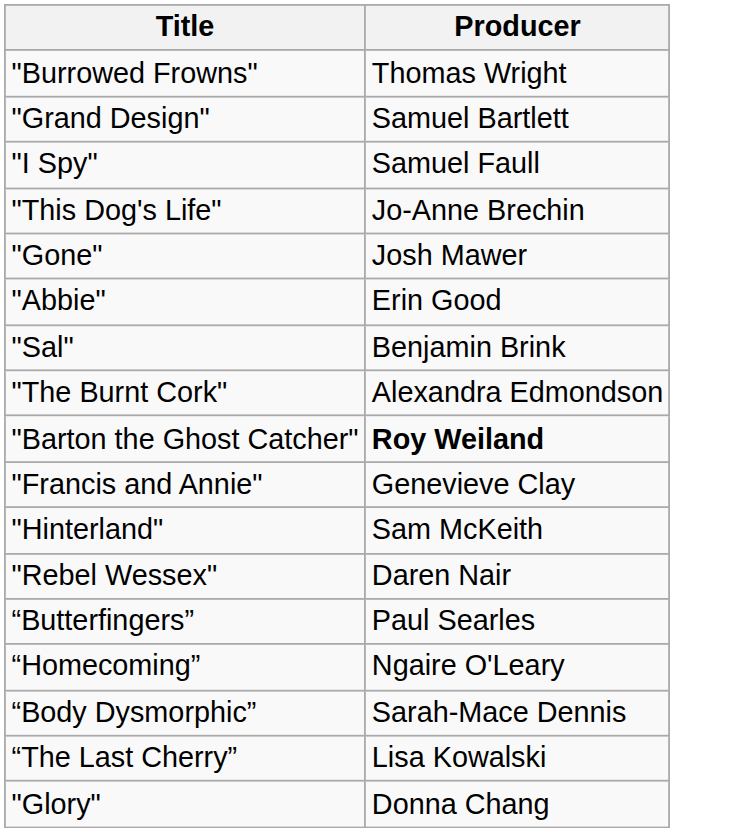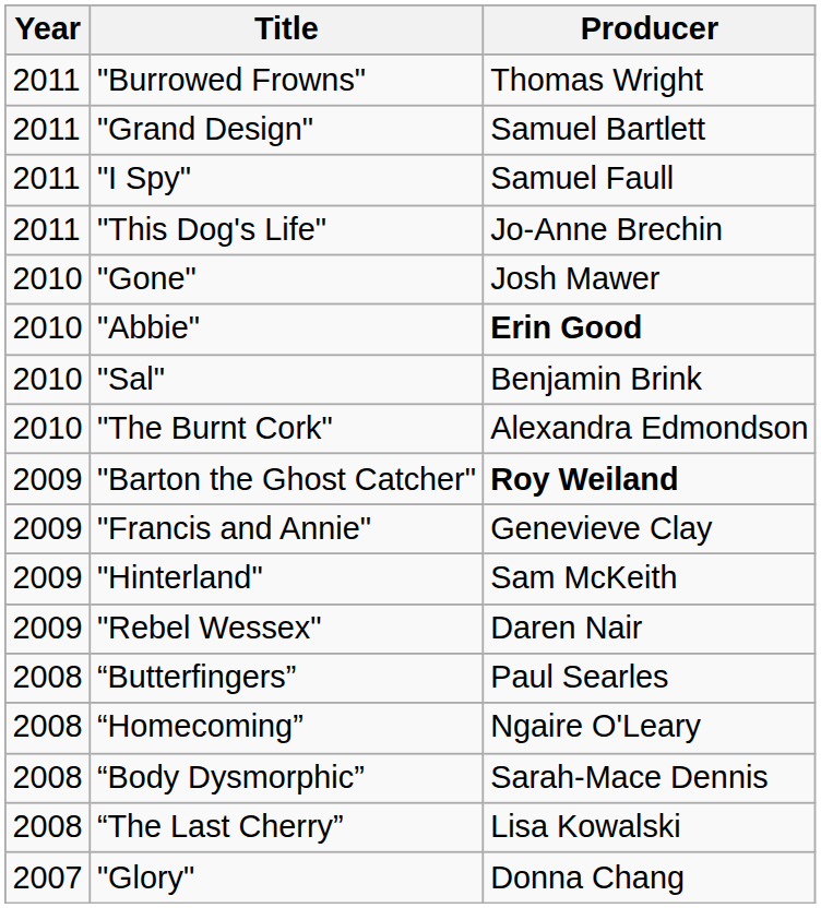+ column: Year | 2011 | 2011 | 2011 | 2011 | 2010 | 2010 | 2010 | 2010 | 2009 | 2009 | 2009 | 2009 | 2008 | 2008 | 2008 | 2008 | 2007
"Abbie" | Producer: normal -> bold
